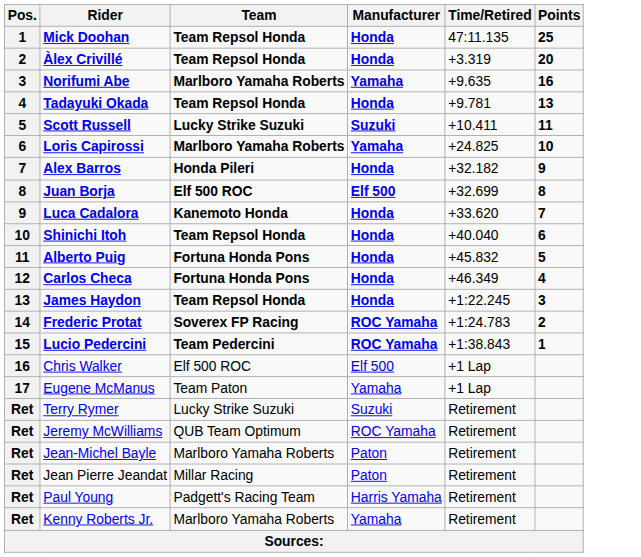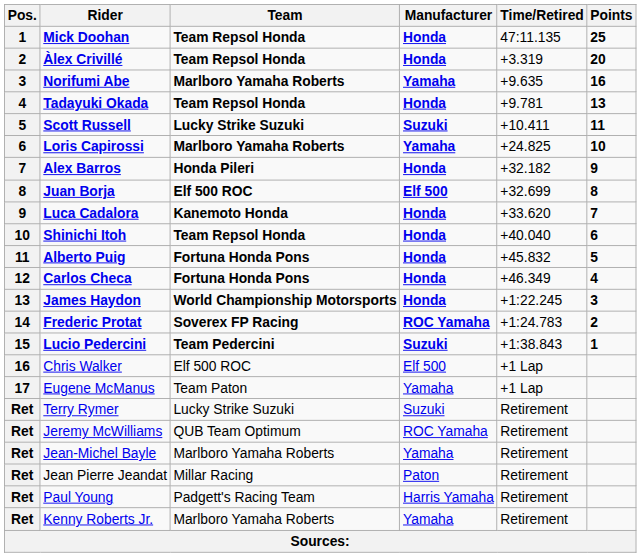James Haydon | Team: Team Repsol Honda -> World Championship Motorsports
Lucio Pedercini | Manufacturer: ROC Yamaha -> Suzuki
Jean-Michel Bayle | Manufacturer: Paton -> Yamaha
